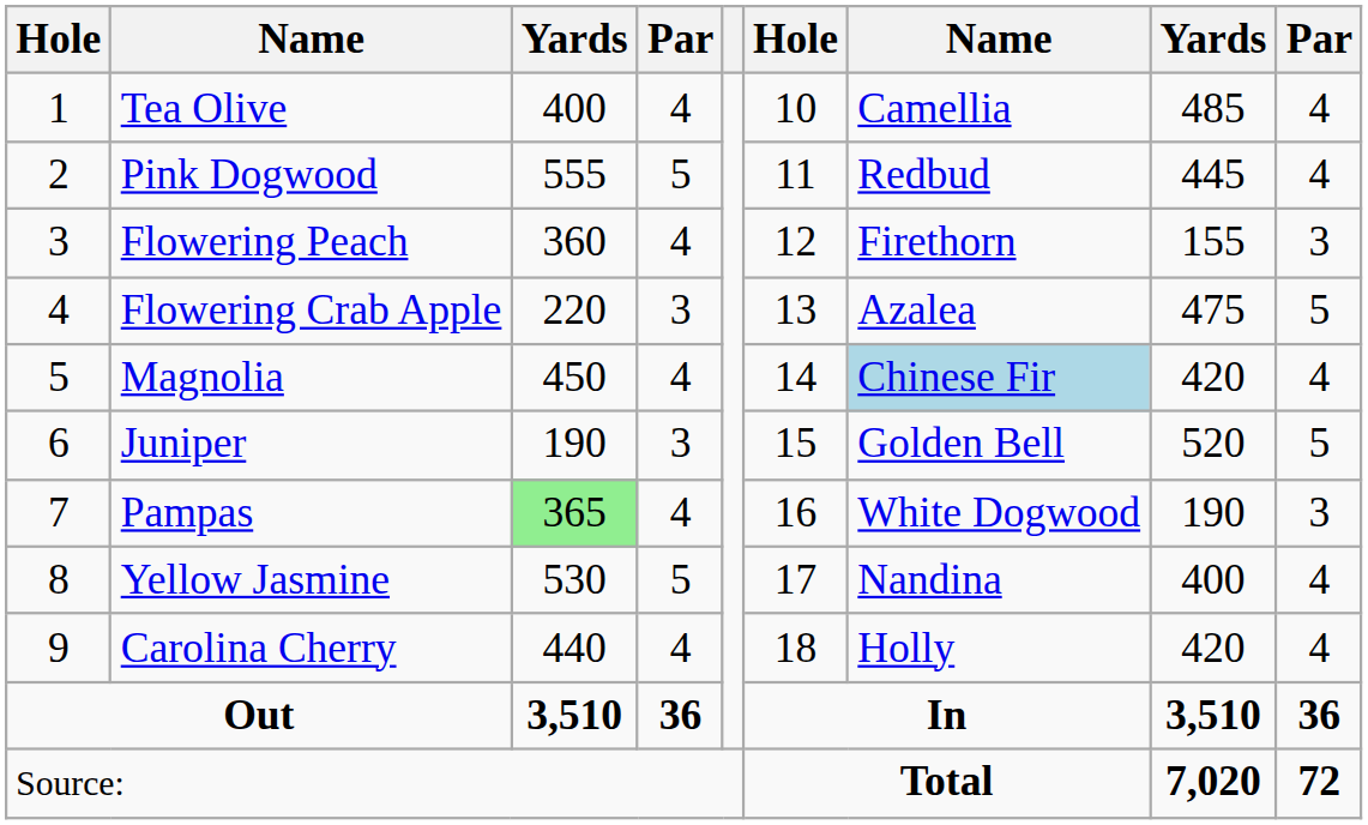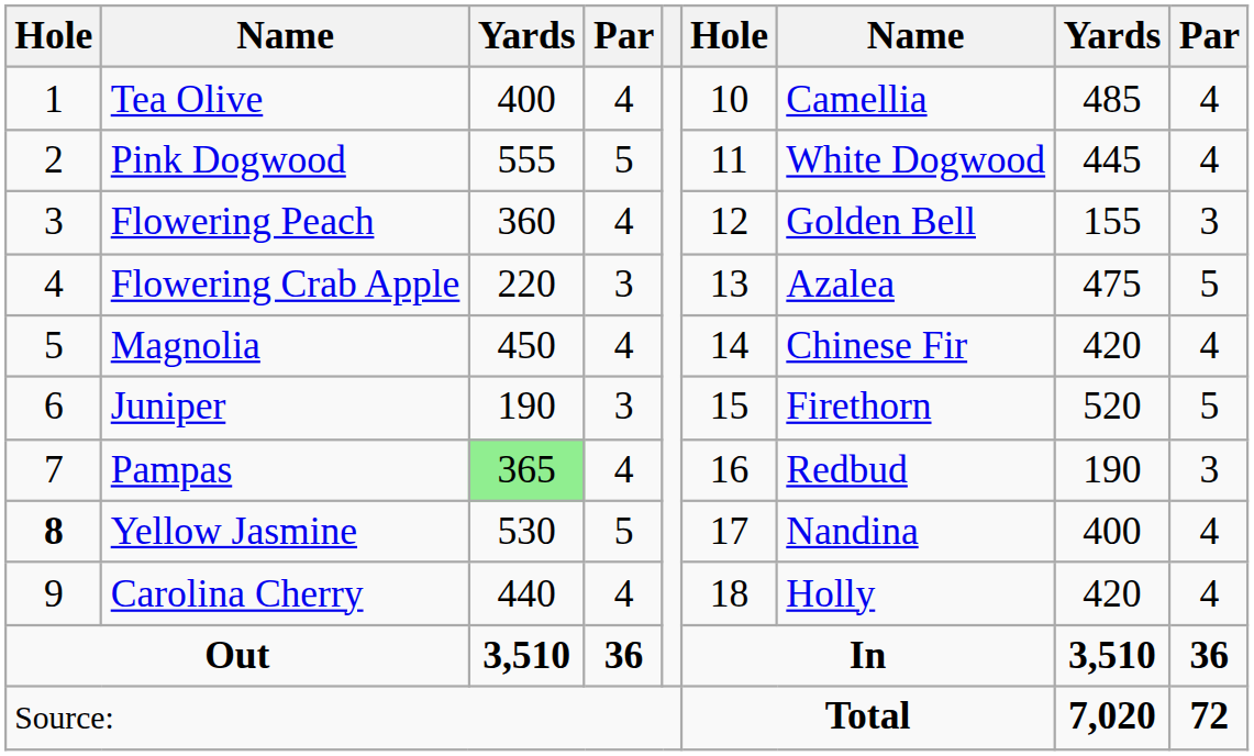Pink Dogwood | column 7: Redbud -> White Dogwood
Flowering Peach | column 7: Firethorn -> Golden Bell
Magnolia | column 7: lightblue background -> no background
Juniper | column 7: Golden Bell -> Firethorn
Pampas | column 7: White Dogwood -> Redbud
Yellow Jasmine | column 1: normal -> bold
